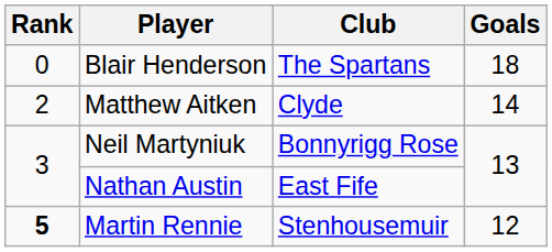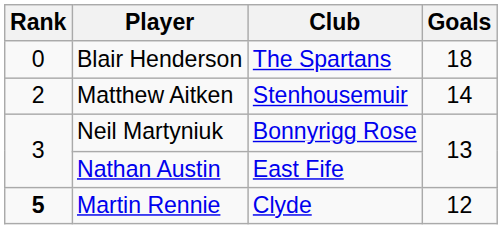Matthew Aitken | Club: Clyde -> Stenhousemuir
Martin Rennie | Club: Stenhousemuir -> Clyde
